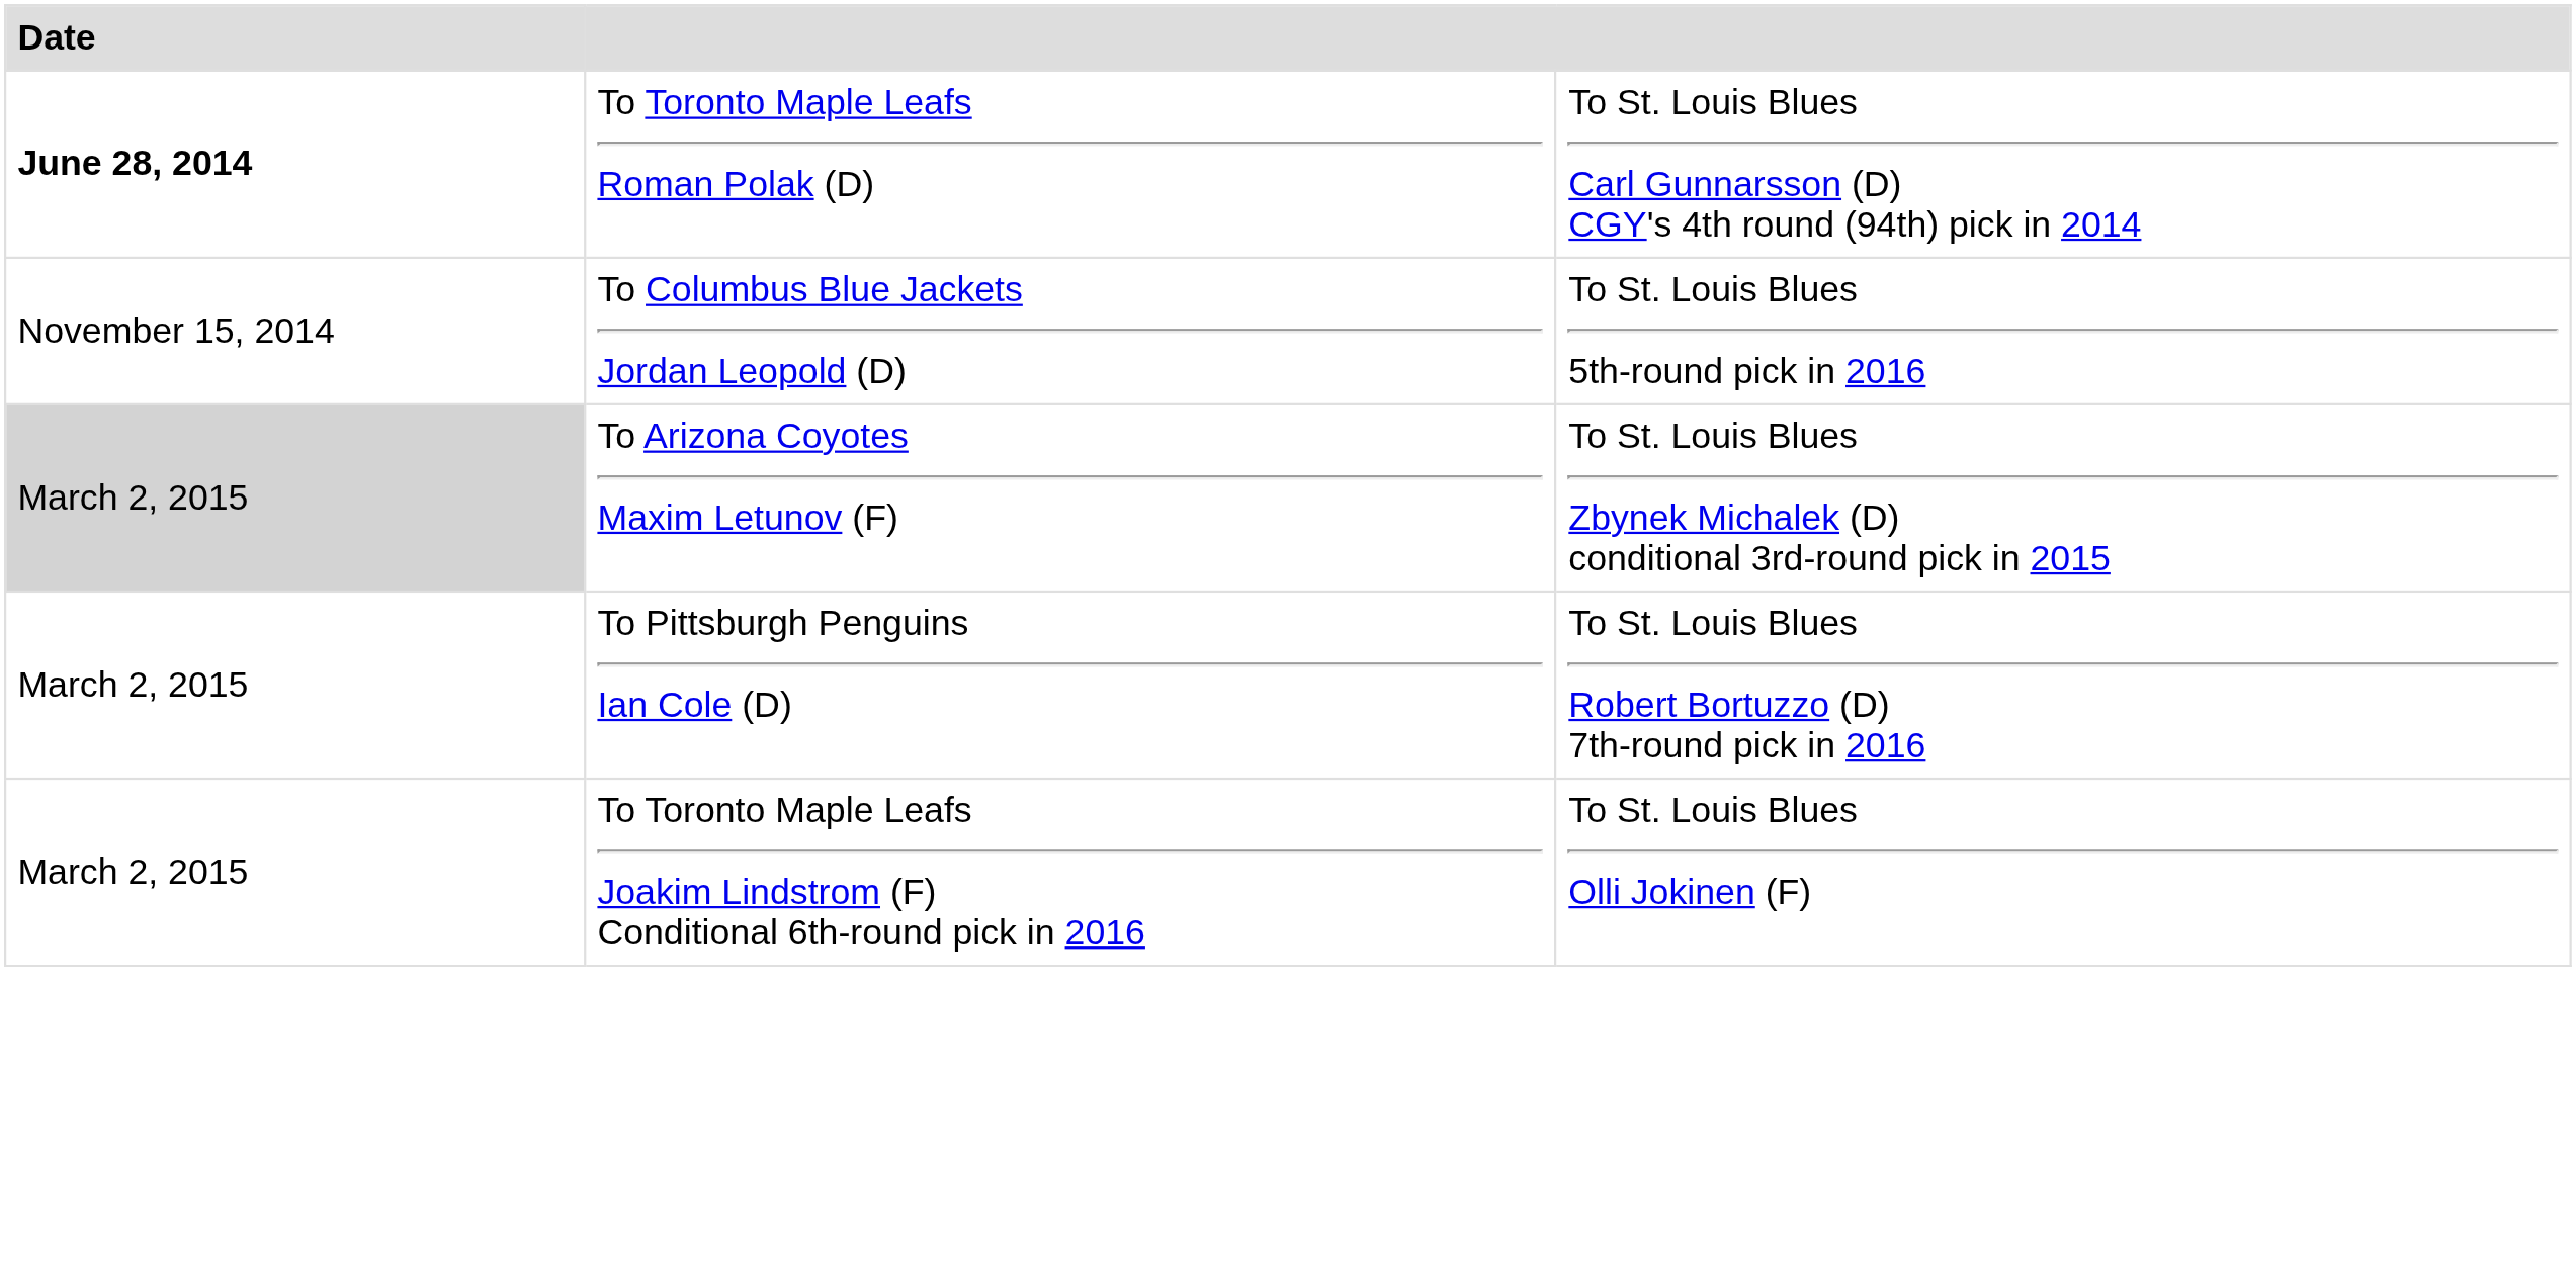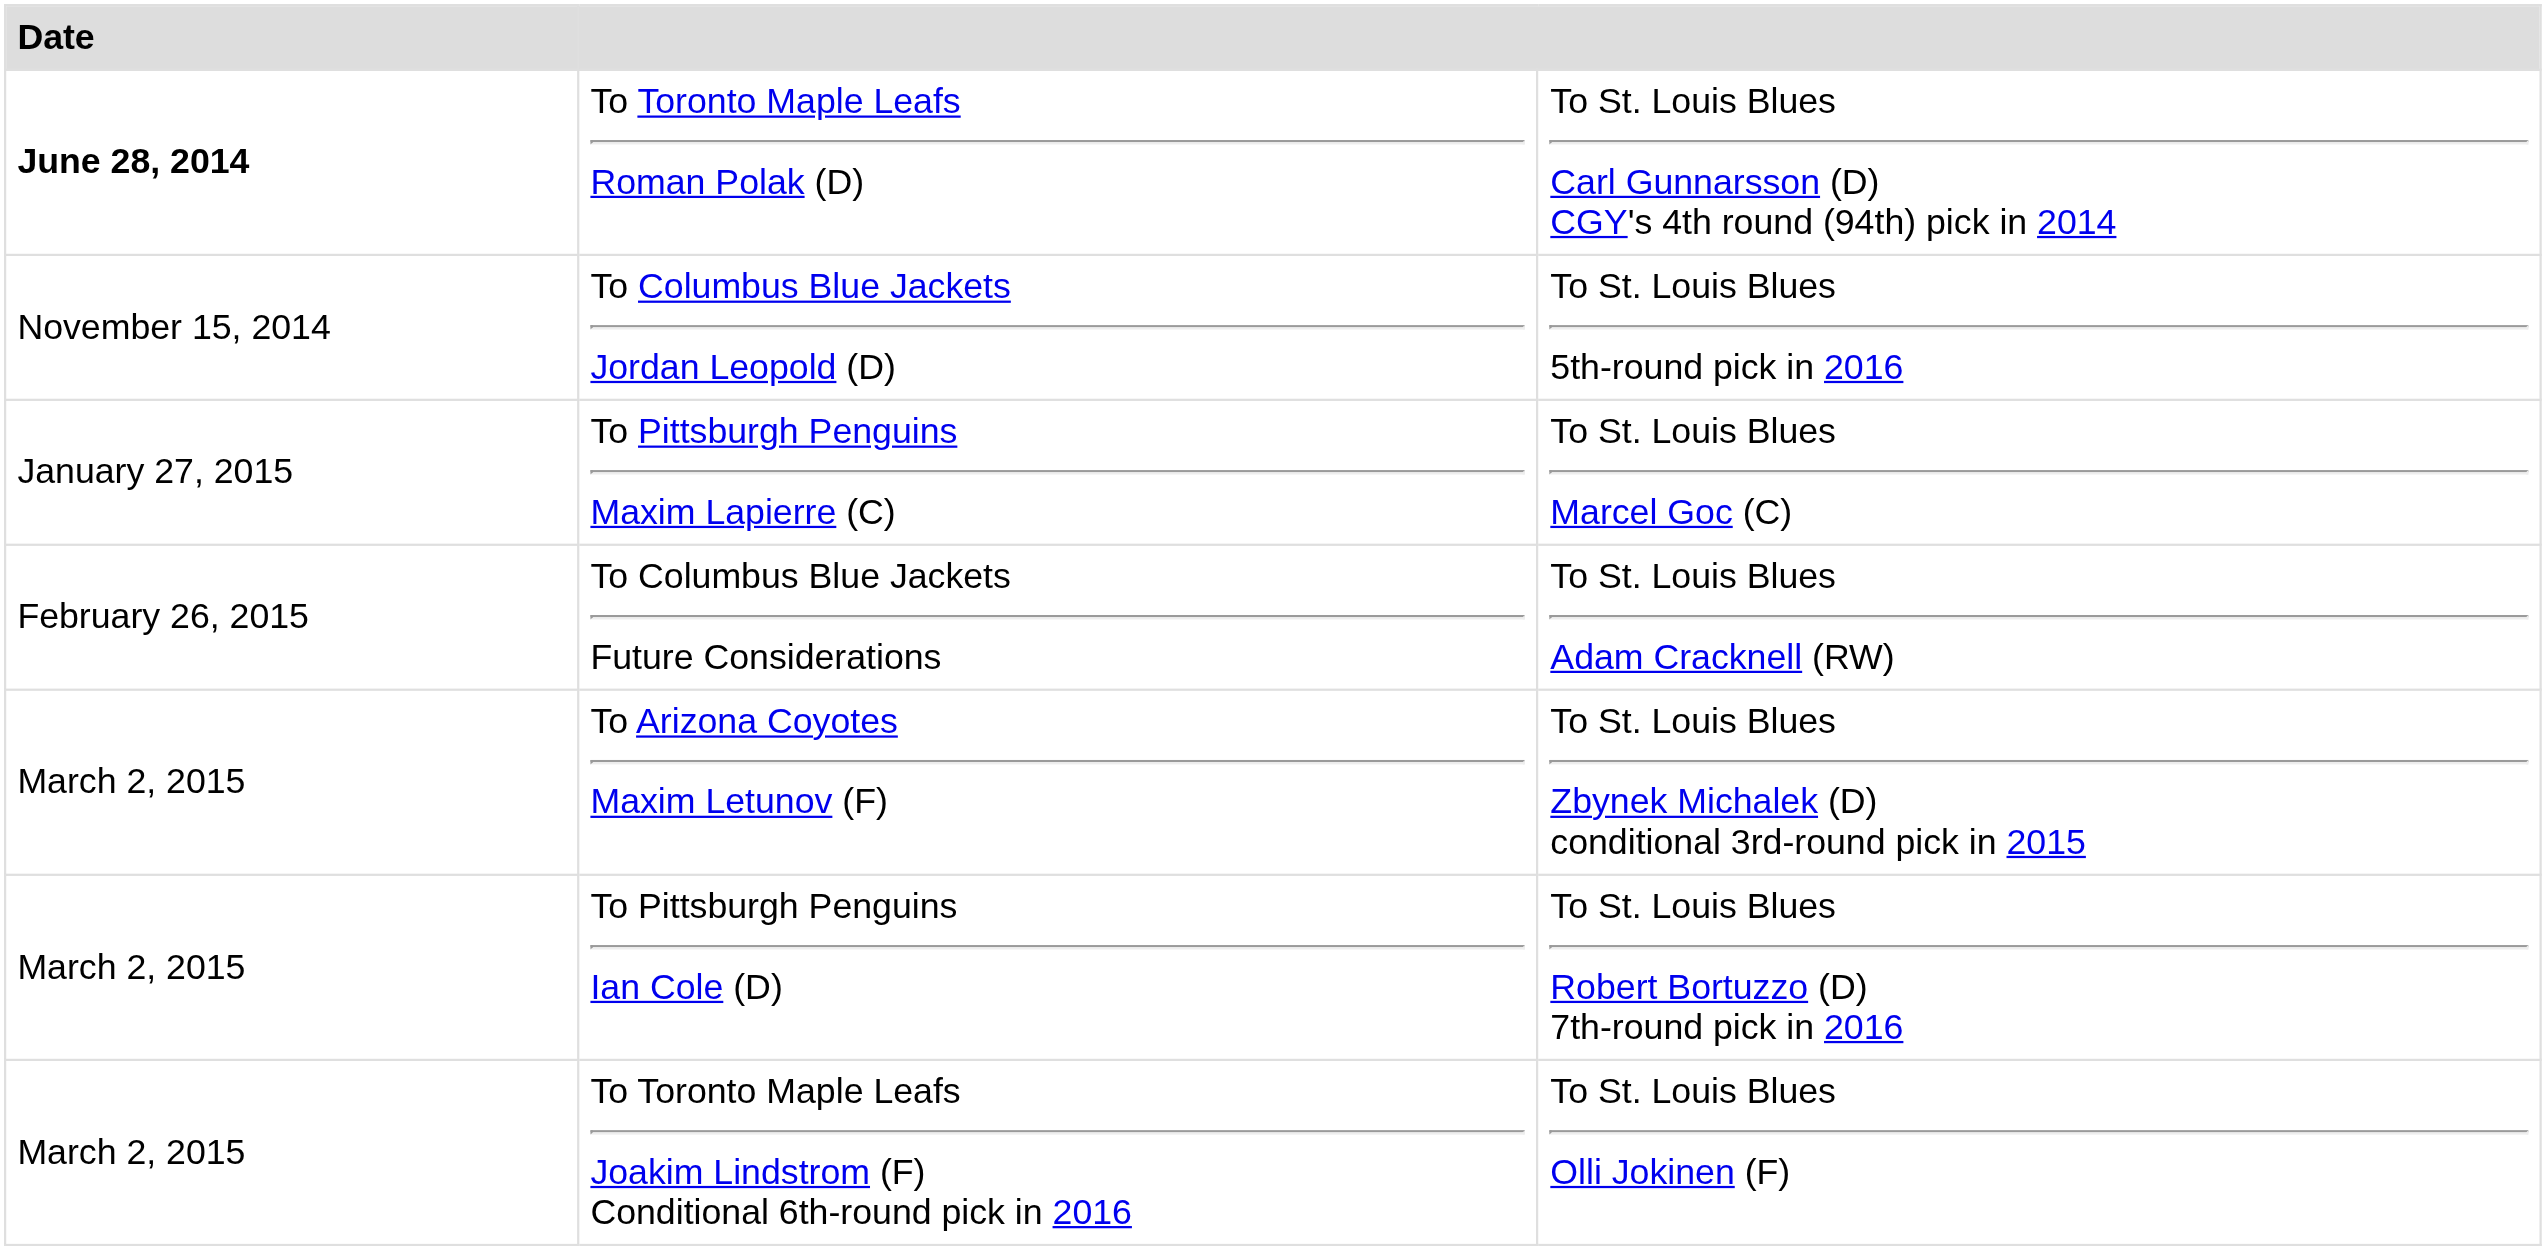+ row: January 27, 2015 | To Pittsburgh Penguins Maxim Lapierre (C) | To St. Louis Blues Marcel Goc (C)
+ row: February 26, 2015 | To Columbus Blue Jackets Future Considerations | To St. Louis Blues Adam Cracknell (RW)
To Arizona Coyotes Maxim Letunov (F) | Date: lightgrey background -> no background
